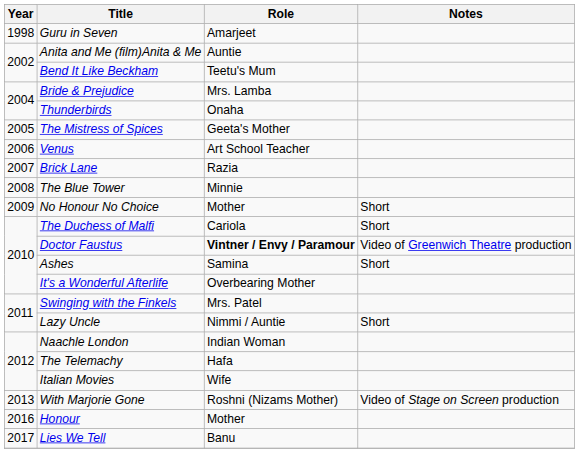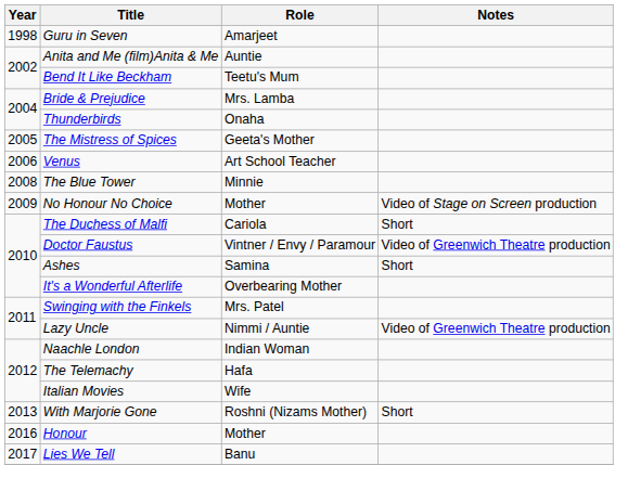- row: 2007 | Brick Lane | Razia
No Honour No Choice | Notes: Short -> Video of Stage on Screen production
Doctor Faustus | Role: bold -> normal
Lazy Uncle | Notes: Short -> Video of Greenwich Theatre production
With Marjorie Gone | Notes: Video of Stage on Screen production -> Short
